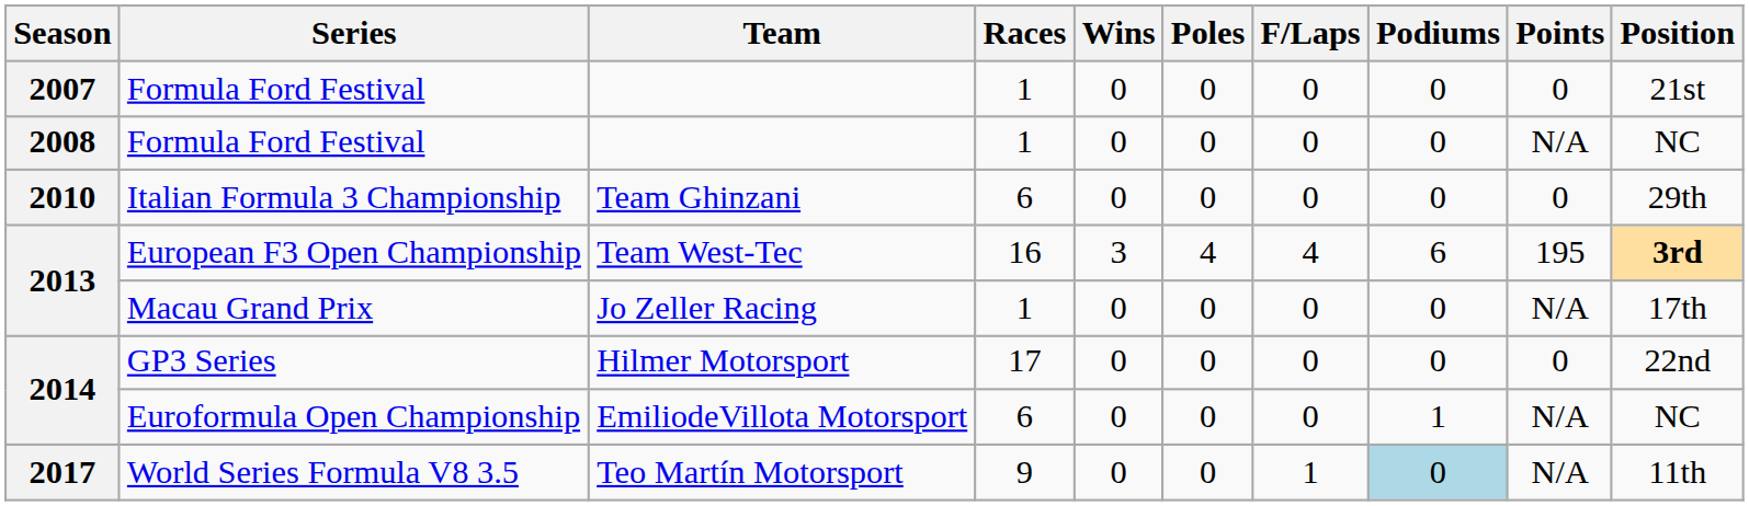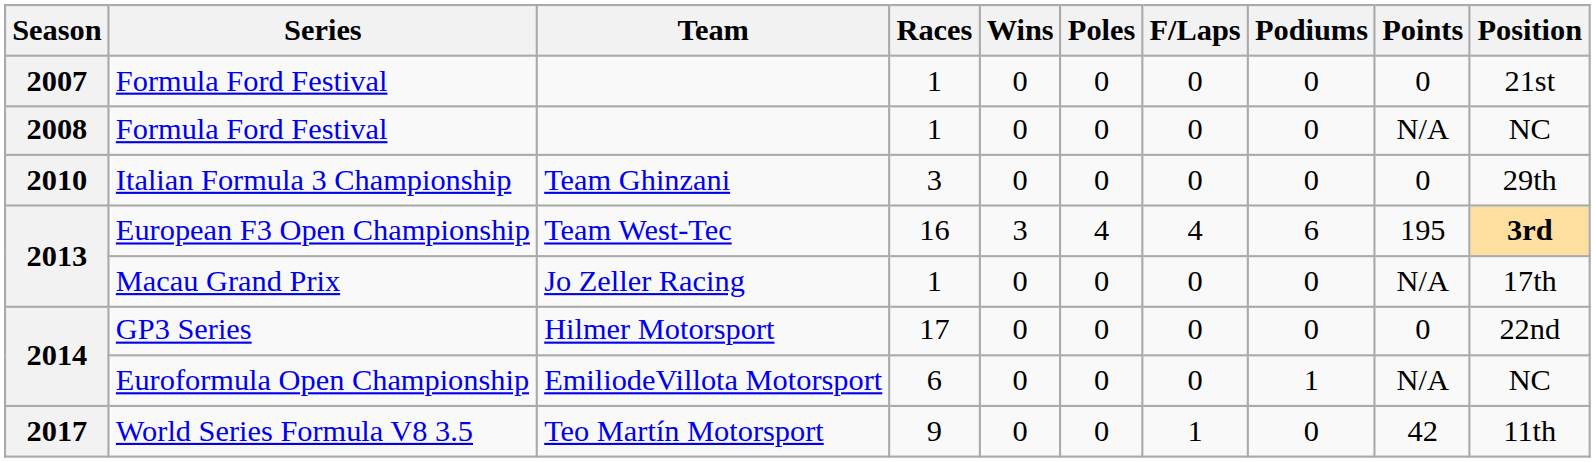Italian Formula 3 Championship | Races: 6 -> 3
World Series Formula V8 3.5 | Podiums: lightblue background -> no background
World Series Formula V8 3.5 | Points: N/A -> 42
